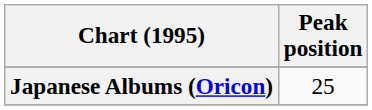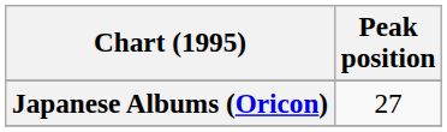Japanese Albums (Oricon) | Peak position: 25 -> 27
